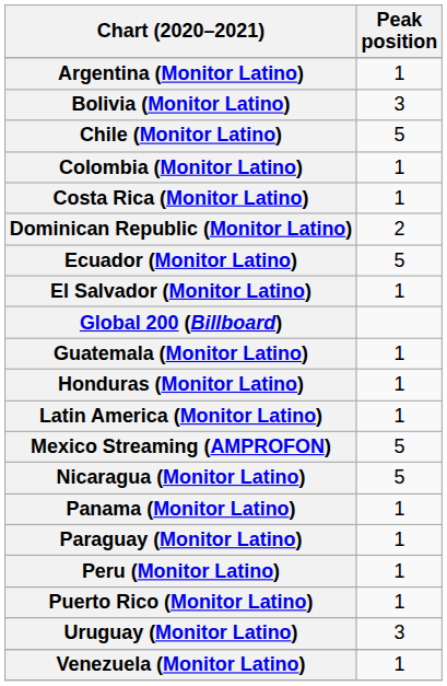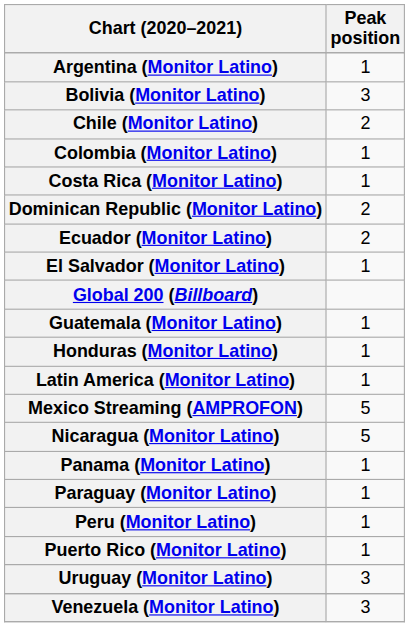Chile (Monitor Latino) | Peak position: 5 -> 2
Ecuador (Monitor Latino) | Peak position: 5 -> 2
Venezuela (Monitor Latino) | Peak position: 1 -> 3
